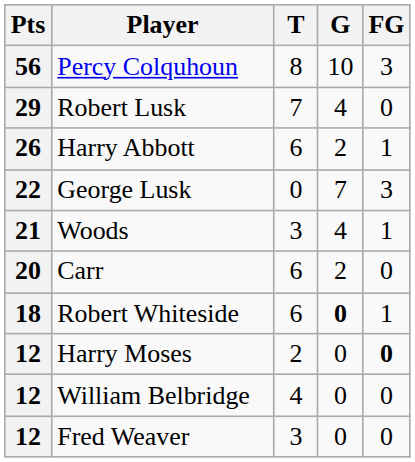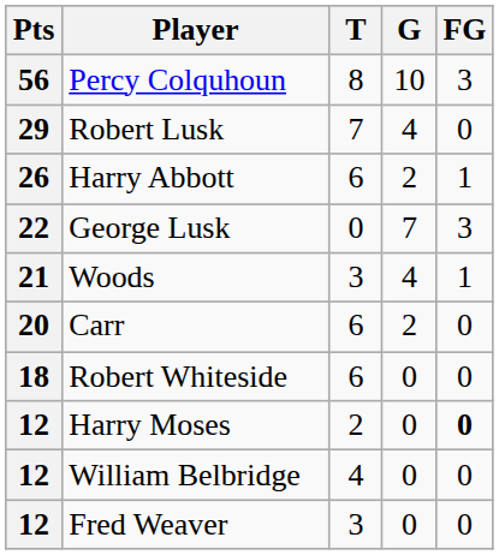Robert Whiteside | G: bold -> normal
Robert Whiteside | FG: 1 -> 0
